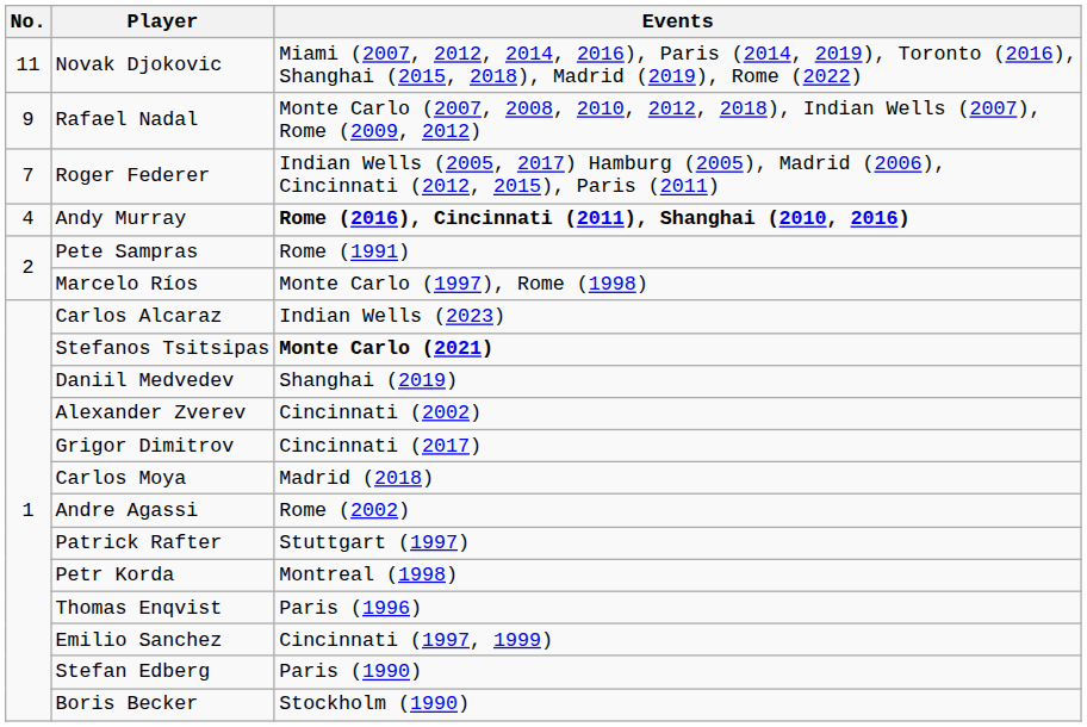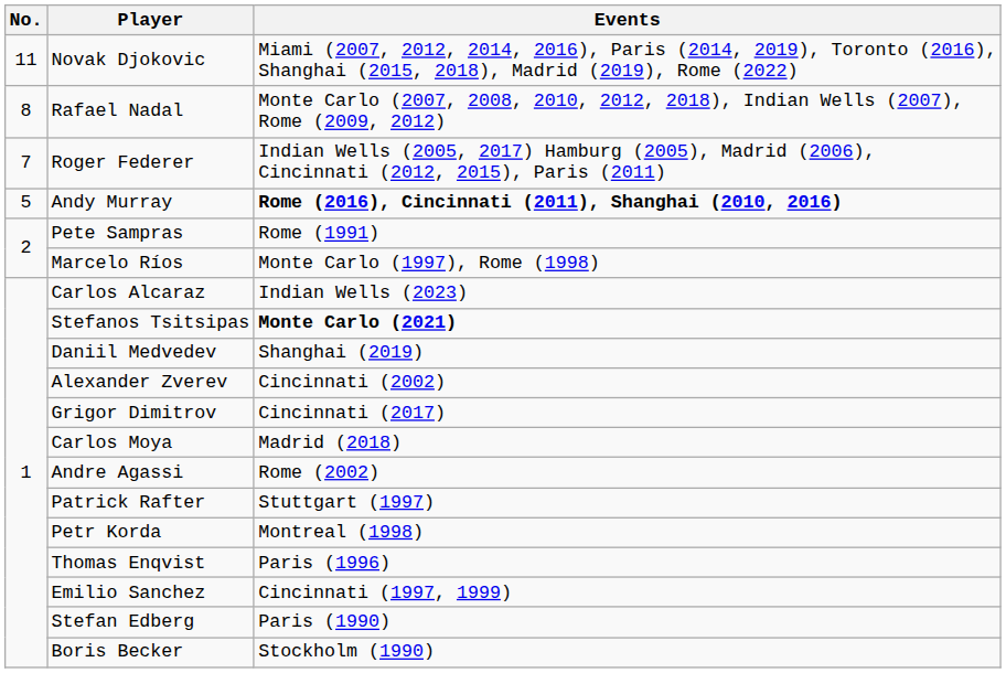Rafael Nadal | No.: 9 -> 8
Andy Murray | No.: 4 -> 5
